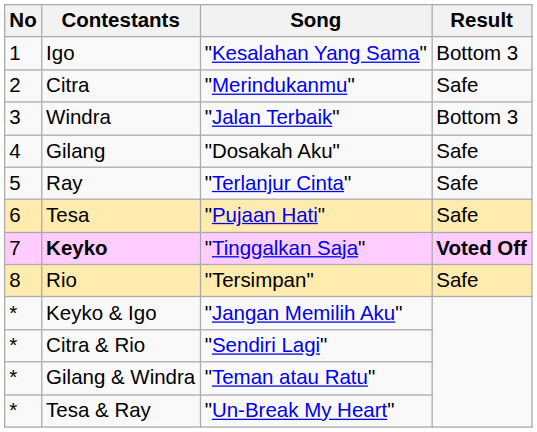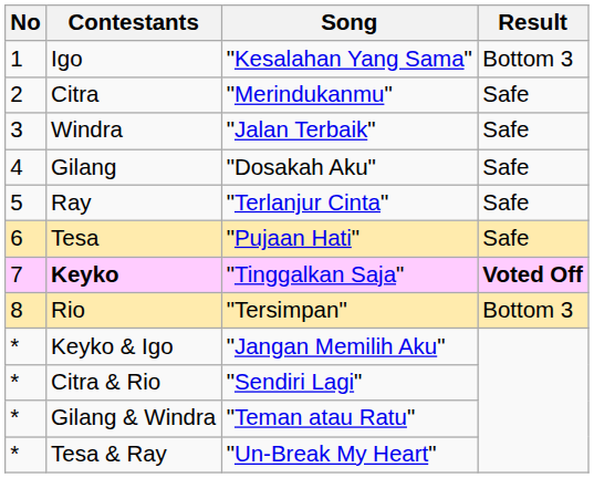Windra | Result: Bottom 3 -> Safe
Rio | Result: Safe -> Bottom 3
